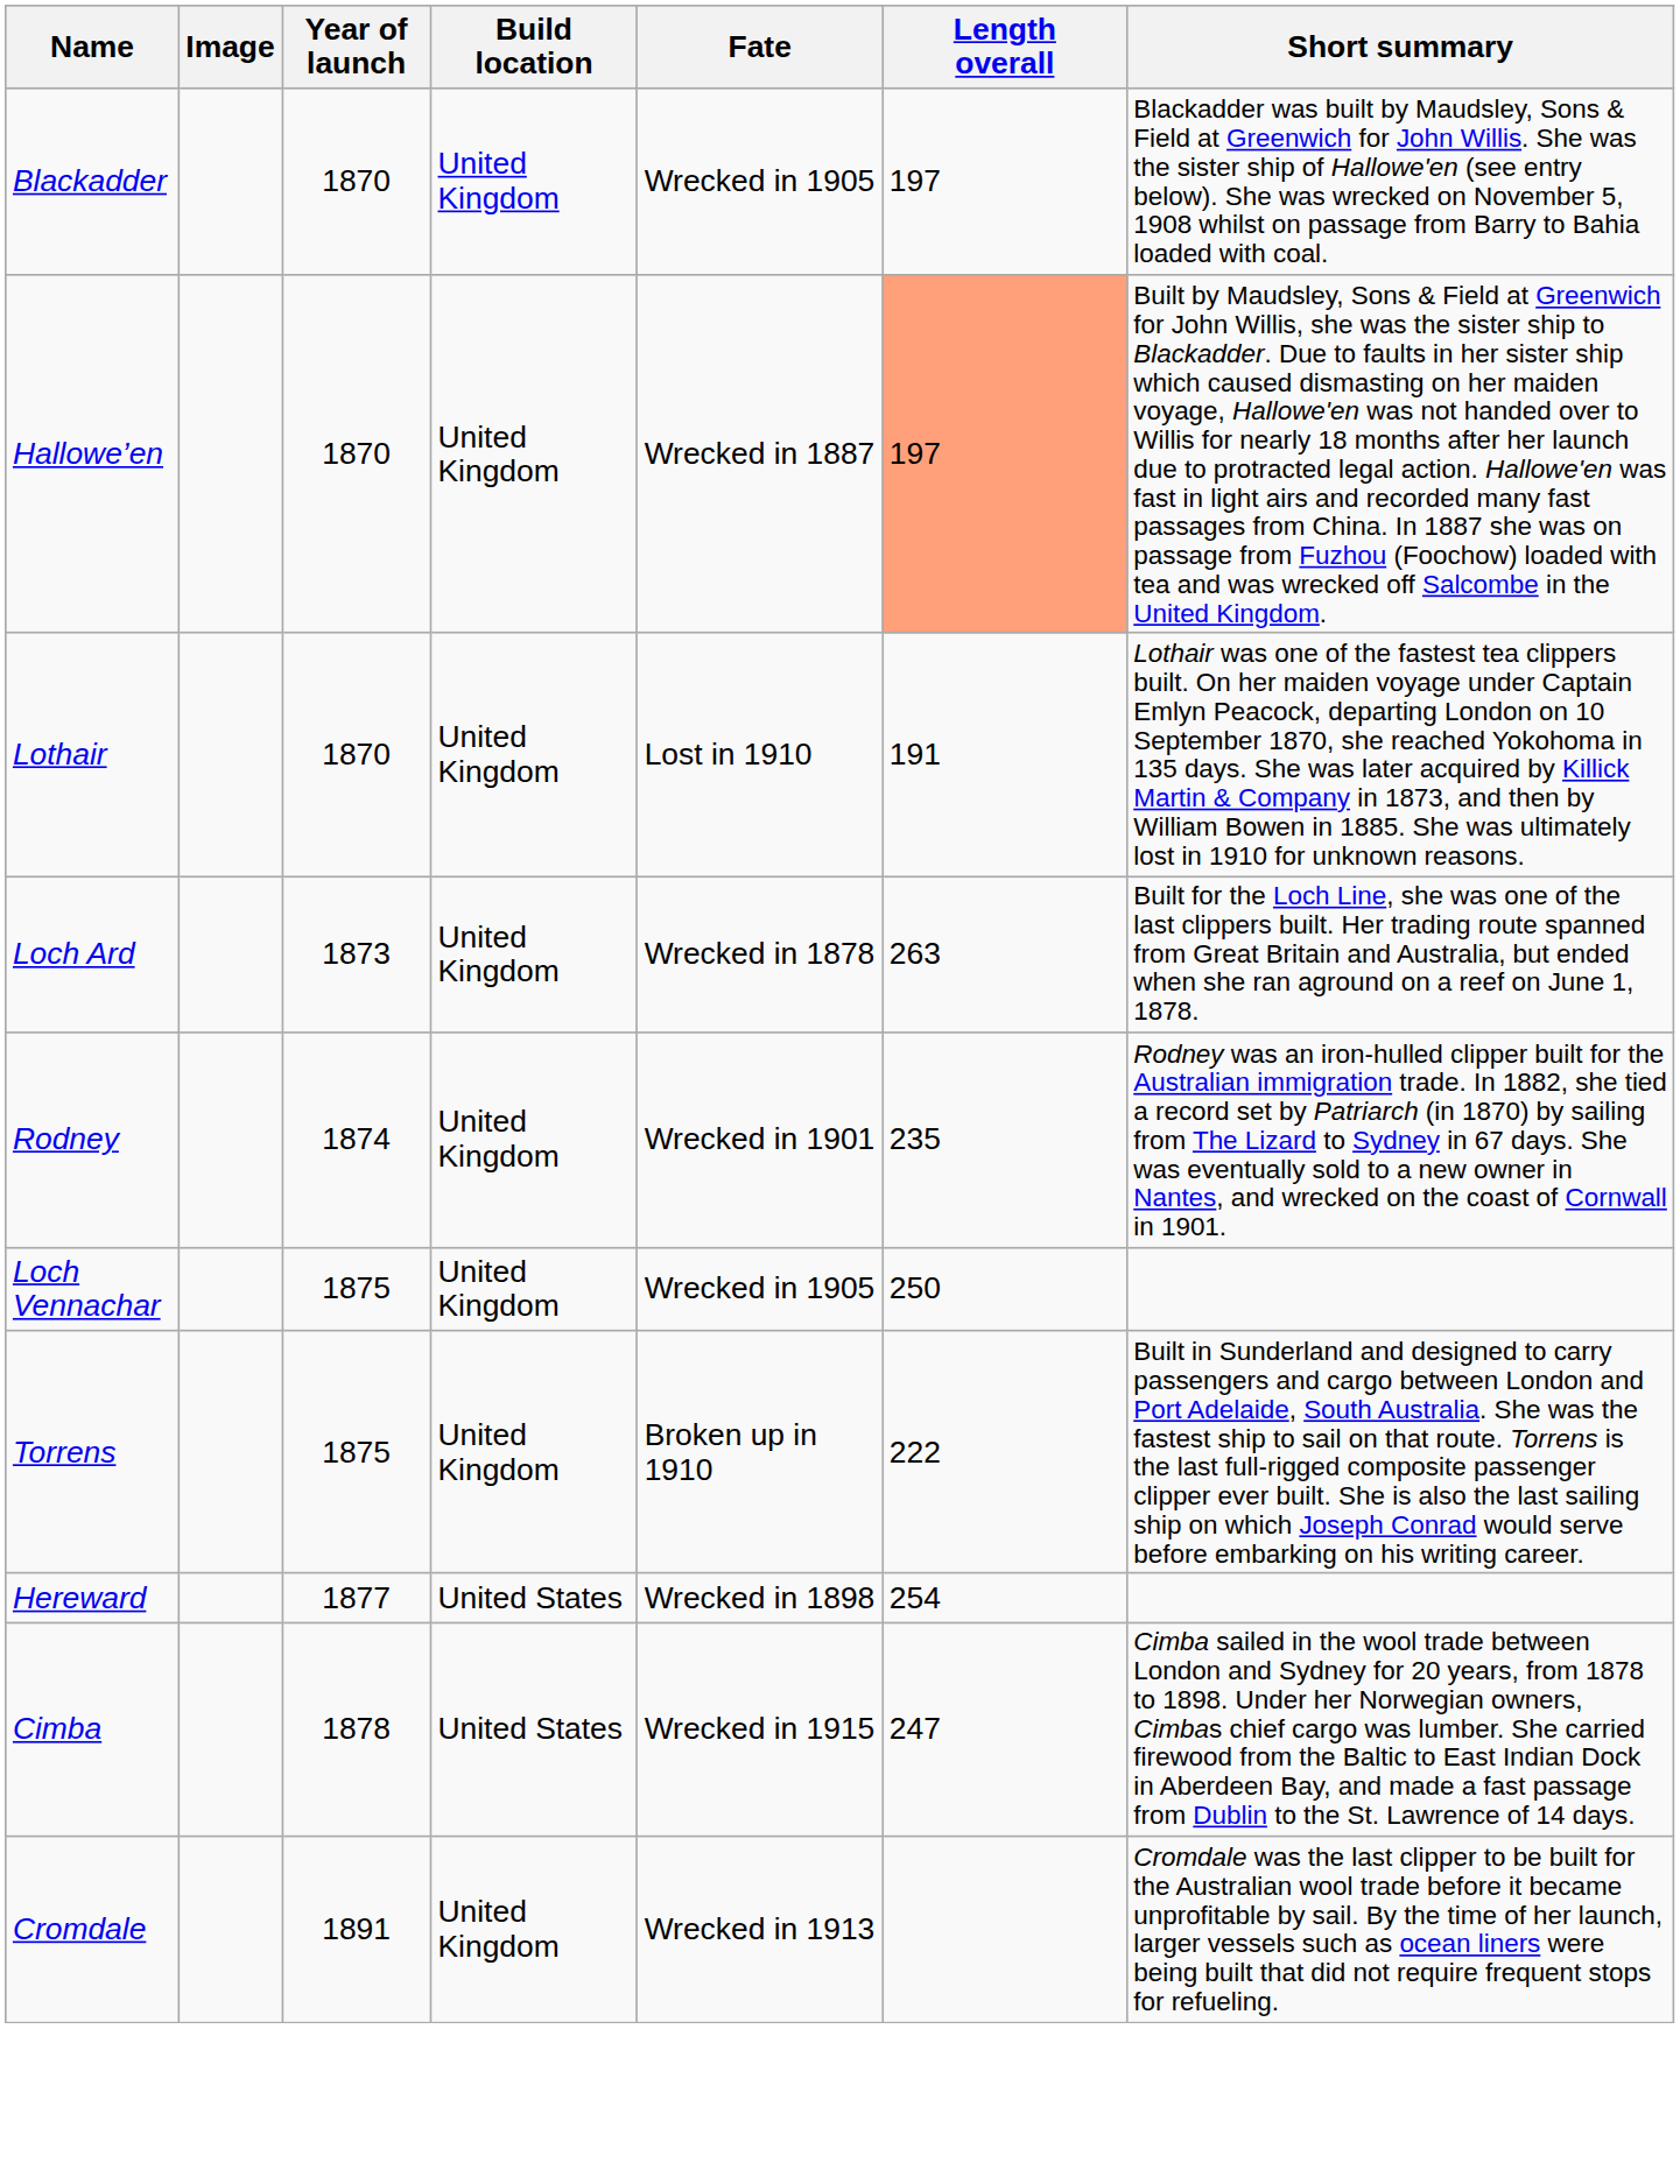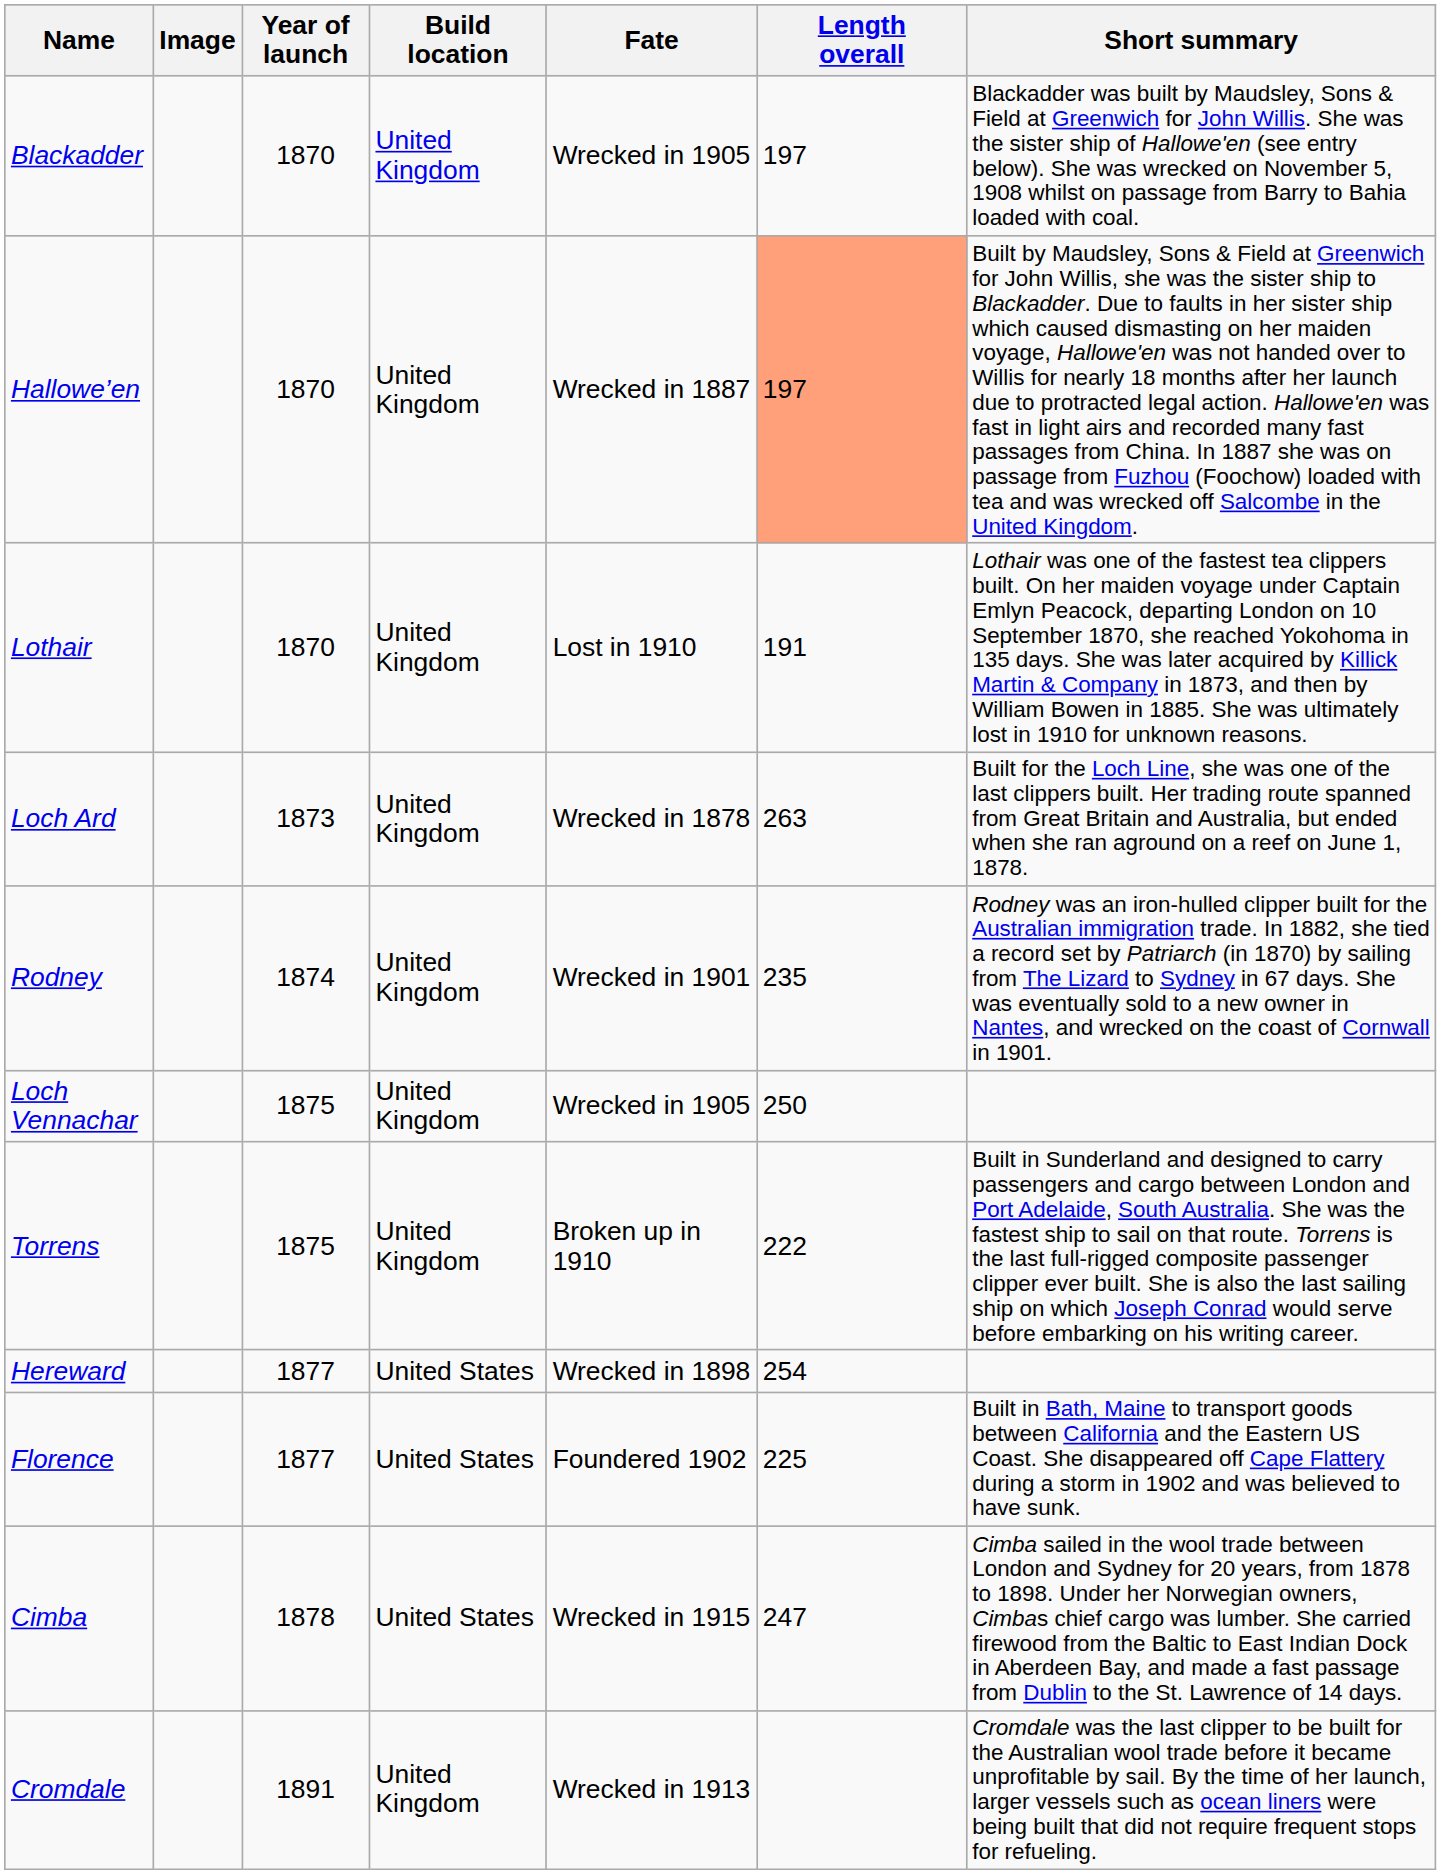+ row: Florence | 1877 | United States | Foundered 1902 | 225 | Built in Bath, Maine to transport goods between California and the Eastern US Coast. She disappeared off Cape Flattery during a storm in 1902 and was believed to have sunk.
